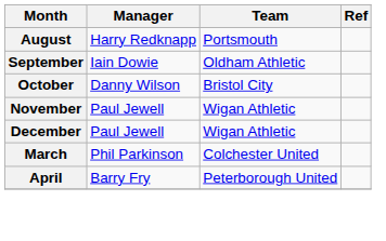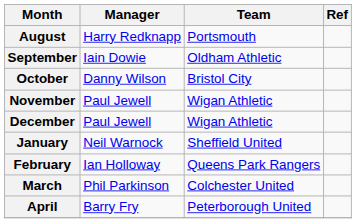+ row: January | Neil Warnock | Sheffield United
+ row: February | Ian Holloway | Queens Park Rangers
